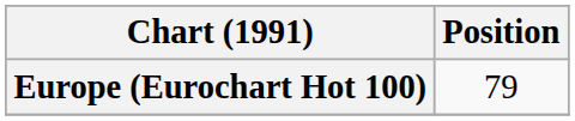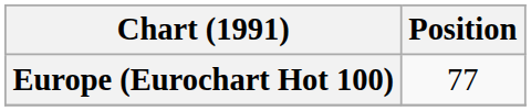Europe (Eurochart Hot 100) | Position: 79 -> 77
